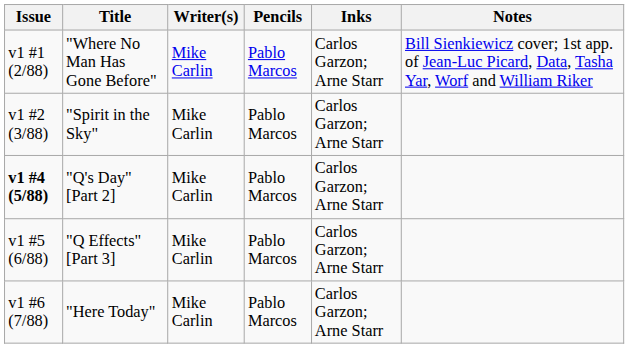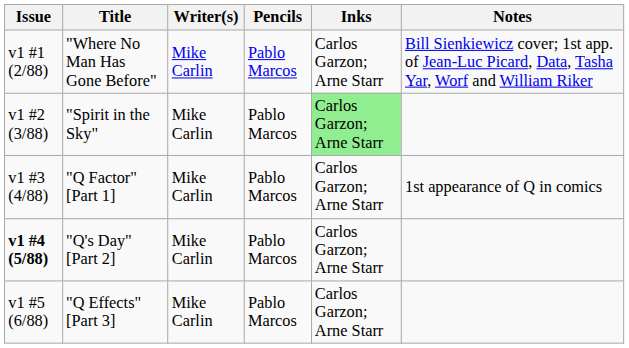"Spirit in the Sky" | Inks: no background -> lightgreen background
+ row: v1 #3 (4/88) | "Q Factor" [Part 1] | Mike Carlin | Pablo Marcos | Carlos Garzon; Arne Starr | 1st appearance of Q in comics
- row: v1 #6 (7/88) | "Here Today" | Mike Carlin | Pablo Marcos | Carlos Garzon; Arne Starr
